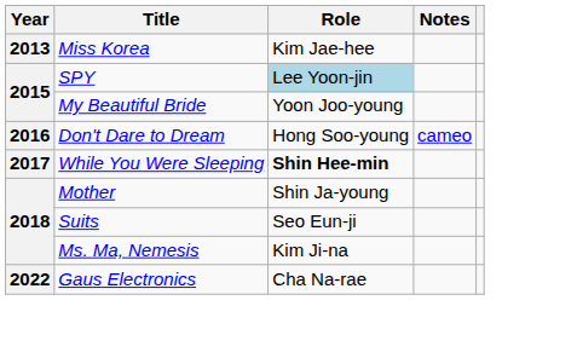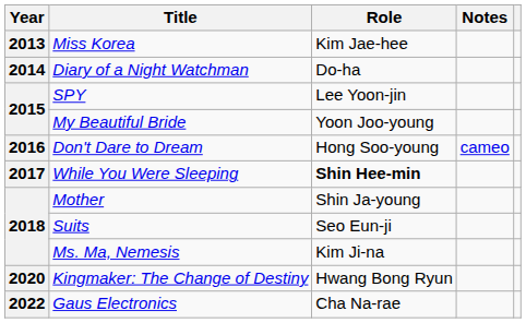+ row: 2014 | Diary of a Night Watchman | Do-ha
SPY | Role: lightblue background -> no background
+ row: 2020 | Kingmaker: The Change of Destiny | Hwang Bong Ryun
